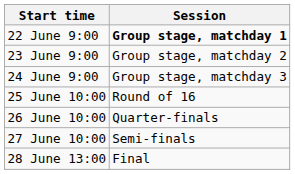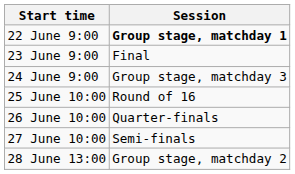23 June 9:00 | Session: Group stage, matchday 2 -> Final
28 June 13:00 | Session: Final -> Group stage, matchday 2
